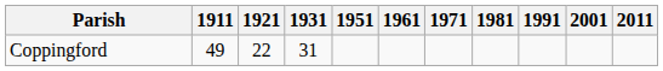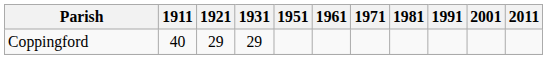Coppingford | 1911: 49 -> 40
Coppingford | 1921: 22 -> 29
Coppingford | 1931: 31 -> 29
